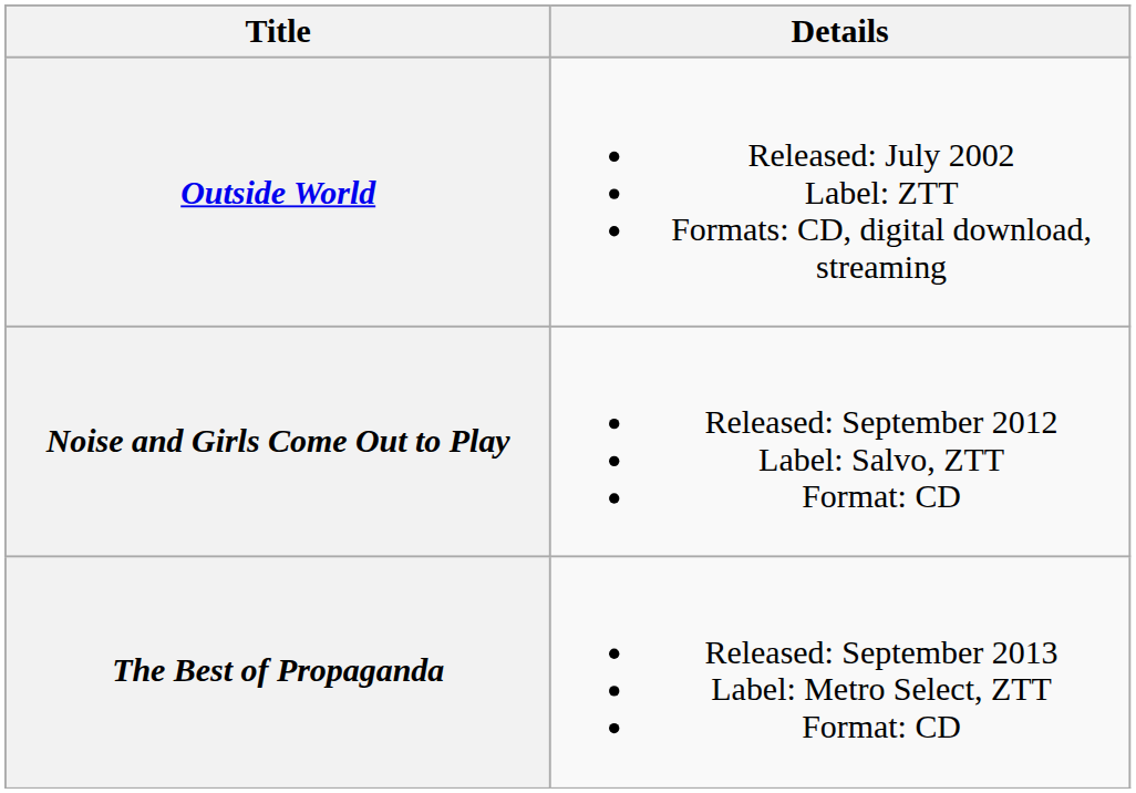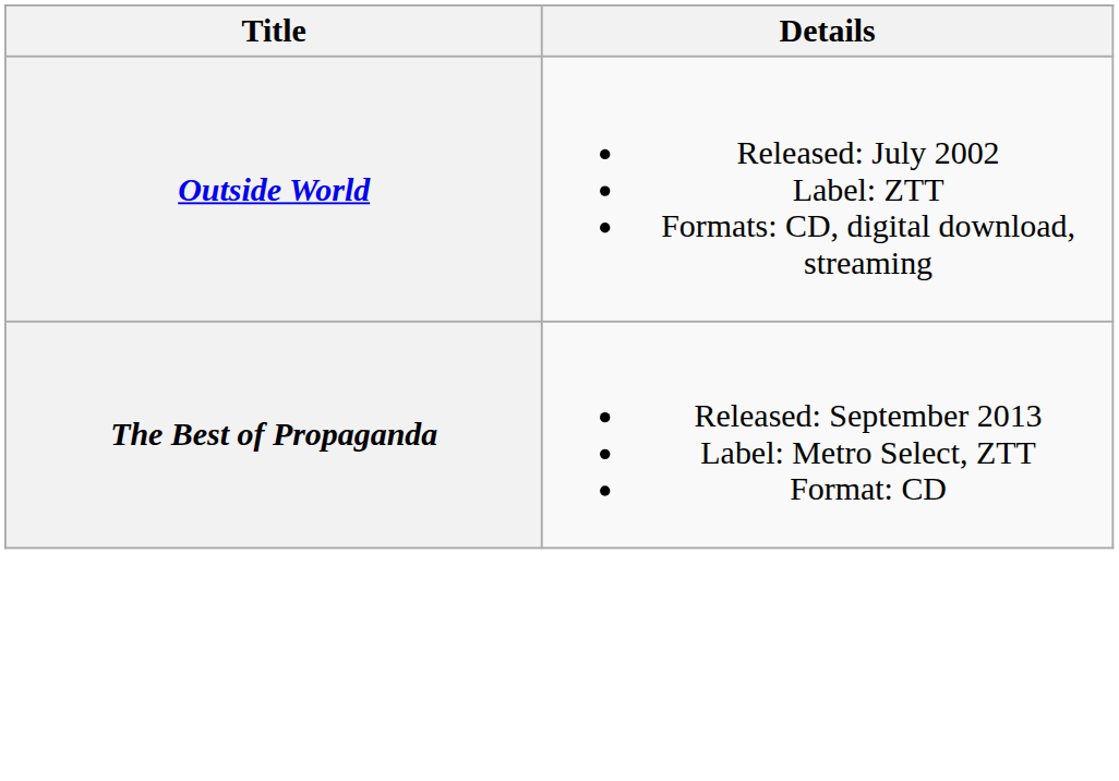- row: Noise and Girls Come Out to Play | Released: September 2012 Label: Salvo, ZTT Format: CD
